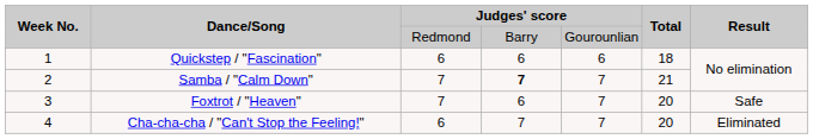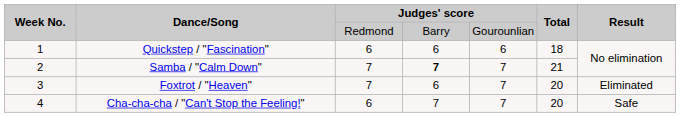Foxtrot / "Heaven" | Result: Safe -> Eliminated
Cha-cha-cha / "Can't Stop the Feeling!" | Result: Eliminated -> Safe
